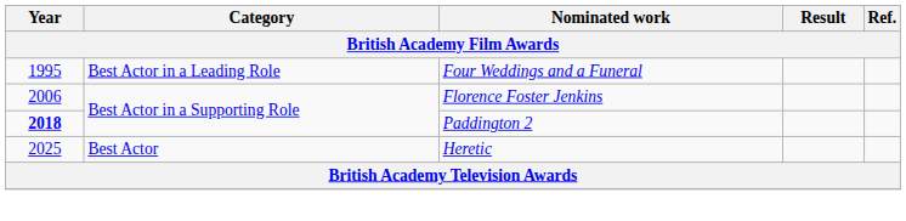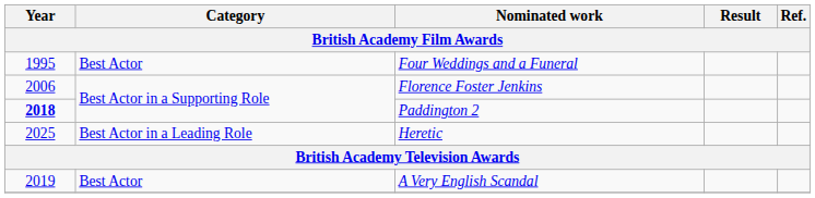Four Weddings and a Funeral | Category: Best Actor in a Leading Role -> Best Actor
Heretic | Category: Best Actor -> Best Actor in a Leading Role
+ row: 2019 | Best Actor | A Very English Scandal
